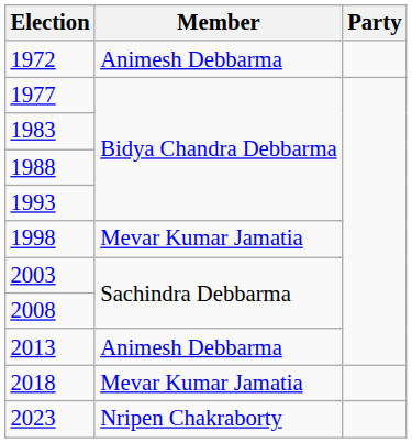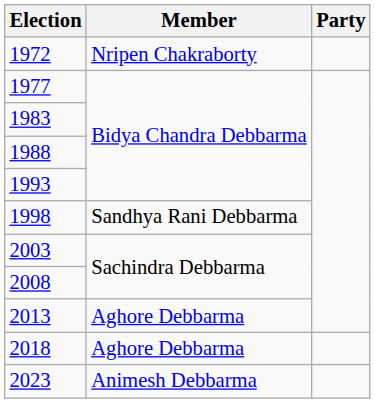1972 | Member: Animesh Debbarma -> Nripen Chakraborty
1998 | Member: Mevar Kumar Jamatia -> Sandhya Rani Debbarma
2013 | Member: Animesh Debbarma -> Aghore Debbarma
2018 | Member: Mevar Kumar Jamatia -> Aghore Debbarma
2023 | Member: Nripen Chakraborty -> Animesh Debbarma
